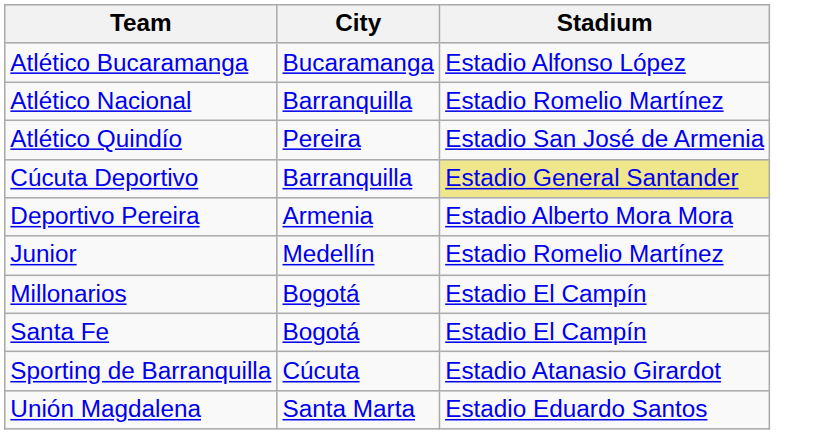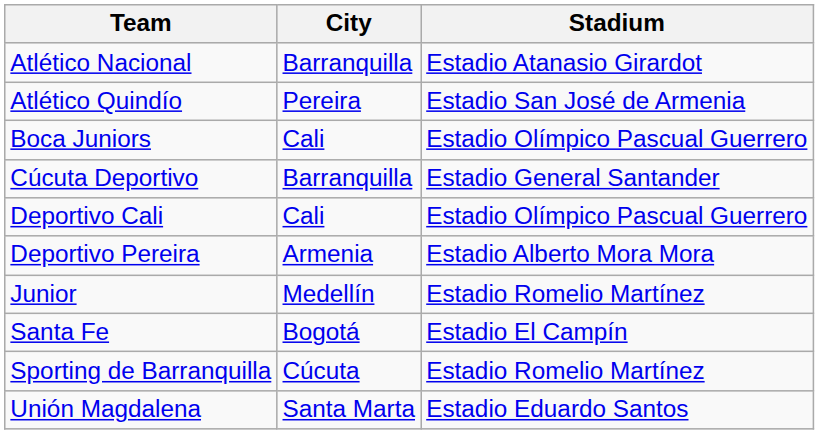- row: Atlético Bucaramanga | Bucaramanga | Estadio Alfonso López
Atlético Nacional | Stadium: Estadio Romelio Martínez -> Estadio Atanasio Girardot
+ row: Boca Juniors | Cali | Estadio Olímpico Pascual Guerrero
Cúcuta Deportivo | Stadium: khaki background -> no background
+ row: Deportivo Cali | Cali | Estadio Olímpico Pascual Guerrero
- row: Millonarios | Bogotá | Estadio El Campín
Sporting de Barranquilla | Stadium: Estadio Atanasio Girardot -> Estadio Romelio Martínez
